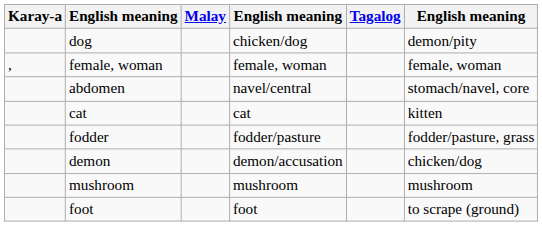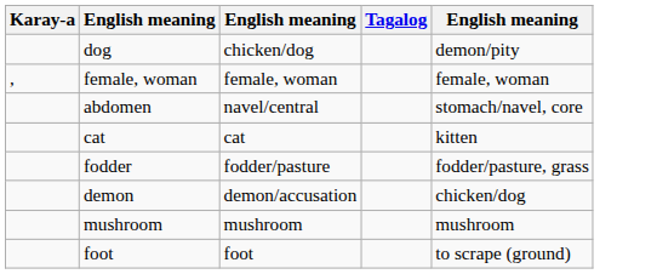- column: Malay
